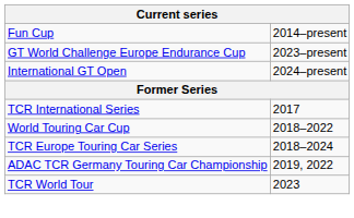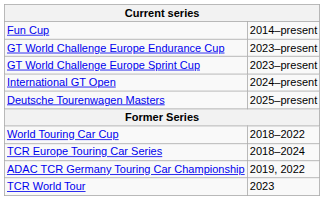+ row: GT World Challenge Europe Sprint Cup | 2023–present
+ row: Deutsche Tourenwagen Masters | 2025–present
- row: TCR International Series | 2017
